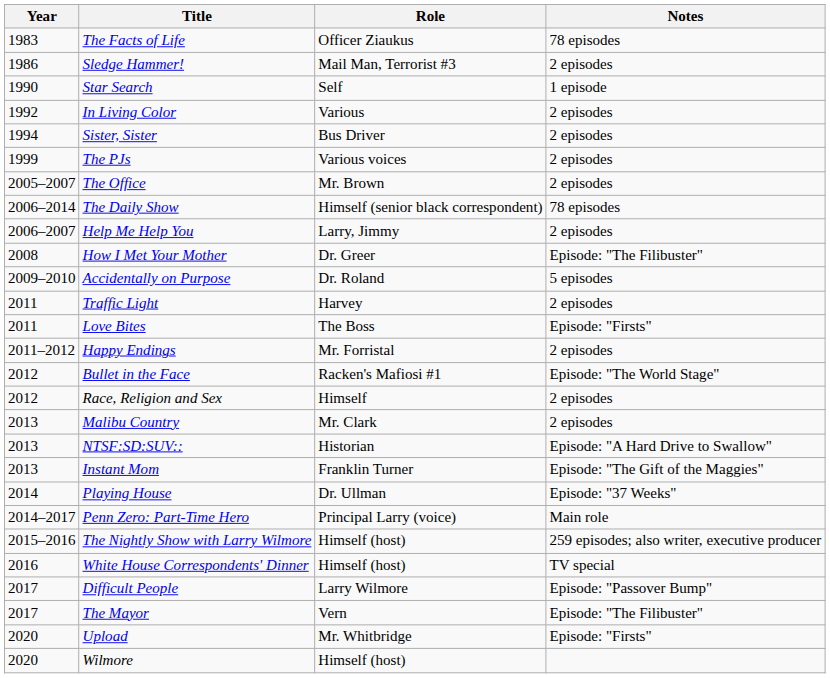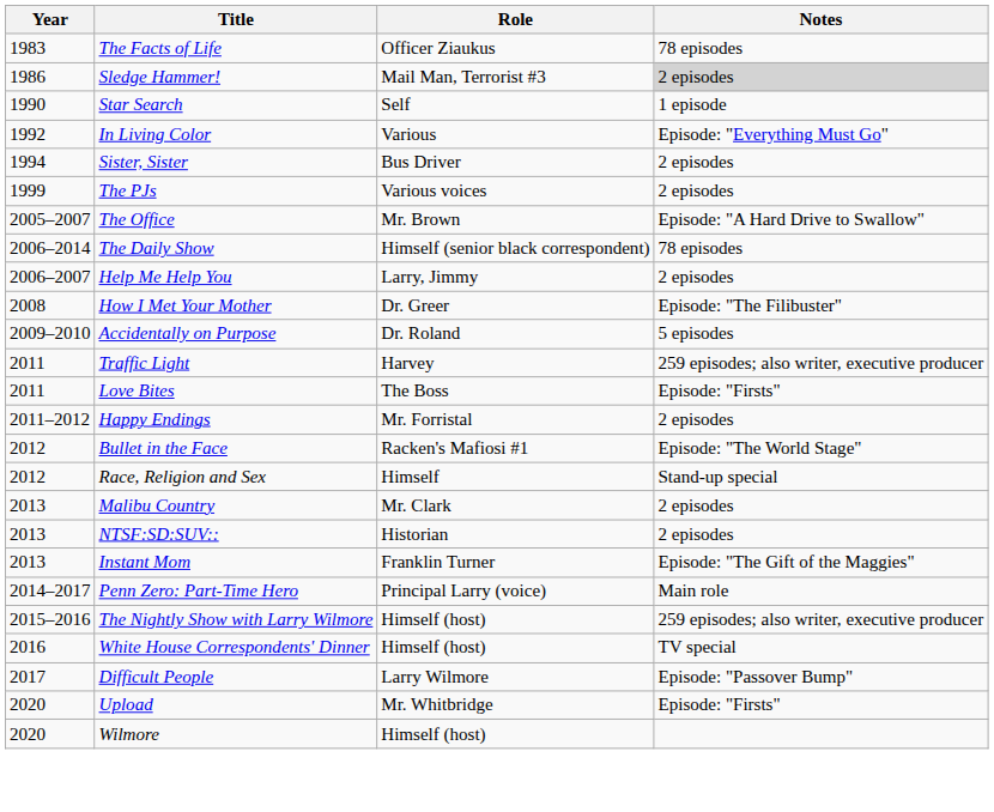Sledge Hammer! | Notes: no background -> lightgrey background
In Living Color | Notes: 2 episodes -> Episode: "Everything Must Go"
The Office | Notes: 2 episodes -> Episode: "A Hard Drive to Swallow"
Traffic Light | Notes: 2 episodes -> 259 episodes; also writer, executive producer
Race, Religion and Sex | Notes: 2 episodes -> Stand-up special
NTSF:SD:SUV:: | Notes: Episode: "A Hard Drive to Swallow" -> 2 episodes
- row: 2014 | Playing House | Dr. Ullman | Episode: "37 Weeks"
- row: 2017 | The Mayor | Vern | Episode: "The Filibuster"
